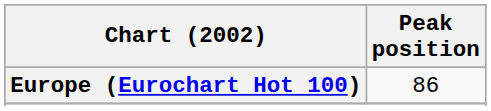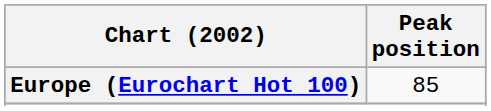Europe (Eurochart Hot 100) | Peak position: 86 -> 85
